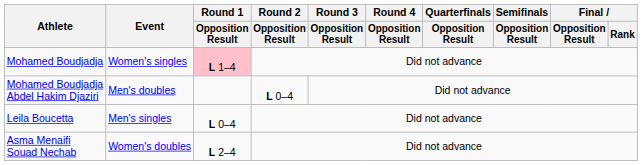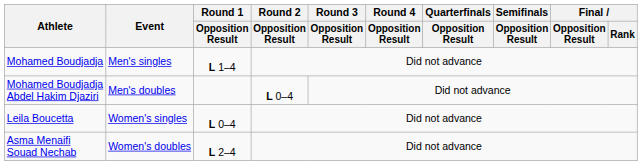Mohamed Boudjadja | Event: Women's singles -> Men's singles
Mohamed Boudjadja | Round 1 / Opposition Result: pink background -> no background
Leila Boucetta | Event: Men's singles -> Women's singles
